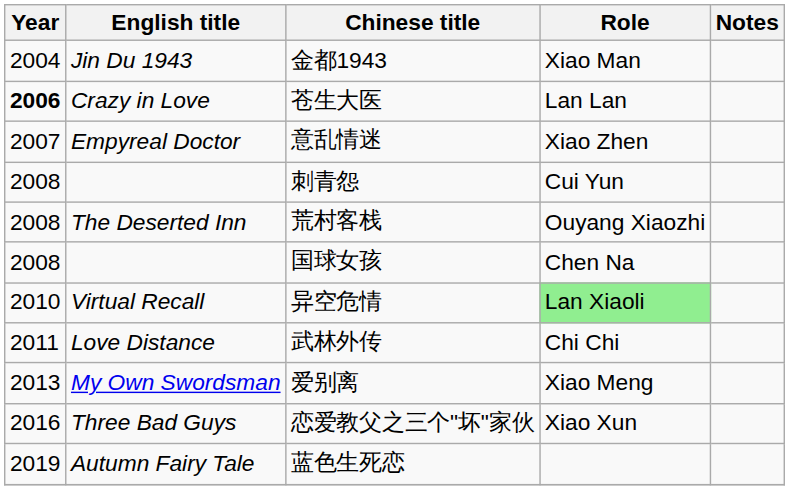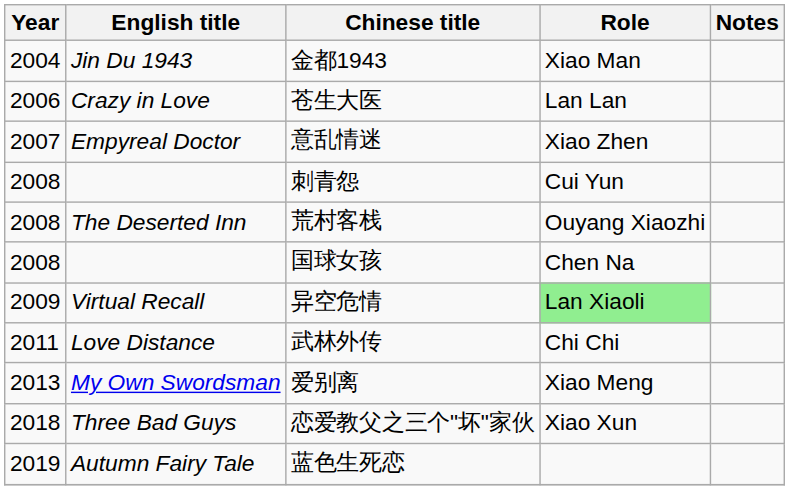苍生大医 | Year: bold -> normal
异空危情 | Year: 2010 -> 2009
恋爱教父之三个"坏"家伙 | Year: 2016 -> 2018
